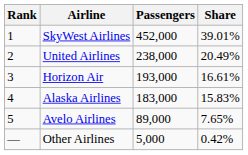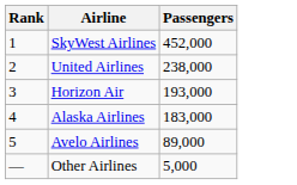- column: Share | 39.01% | 20.49% | 16.61% | 15.83% | 7.65% | 0.42%
